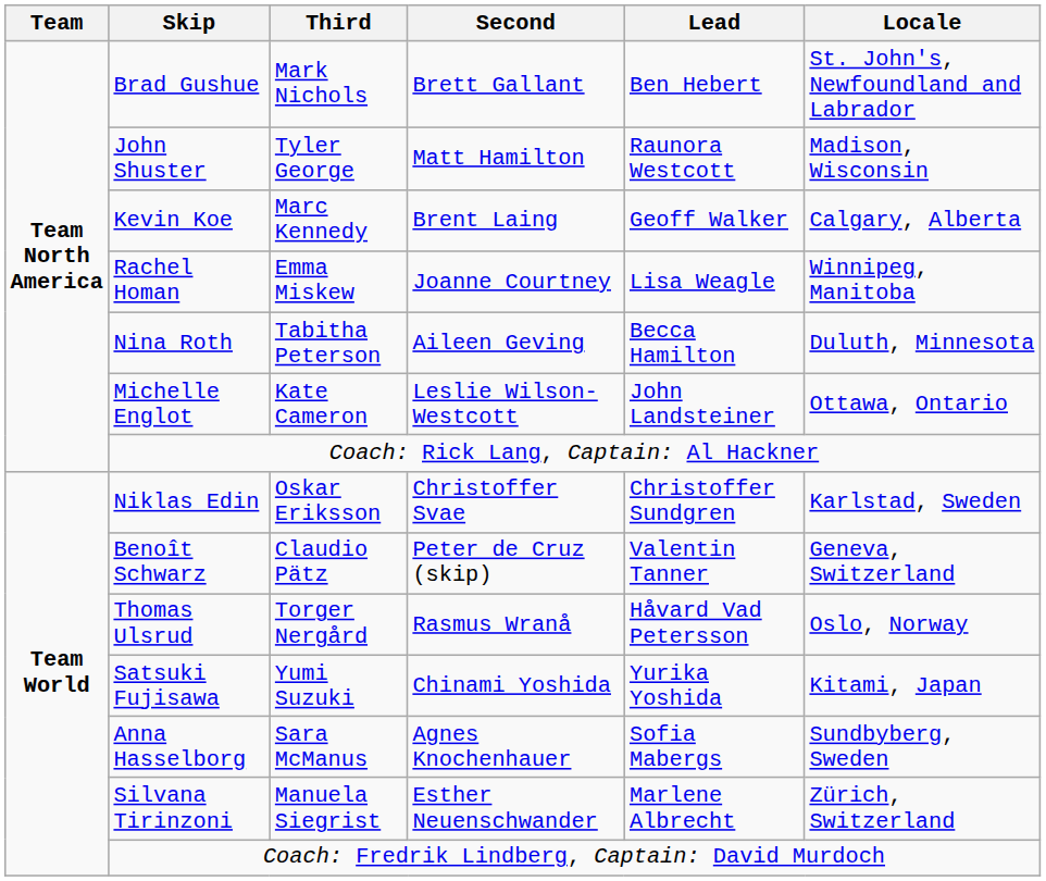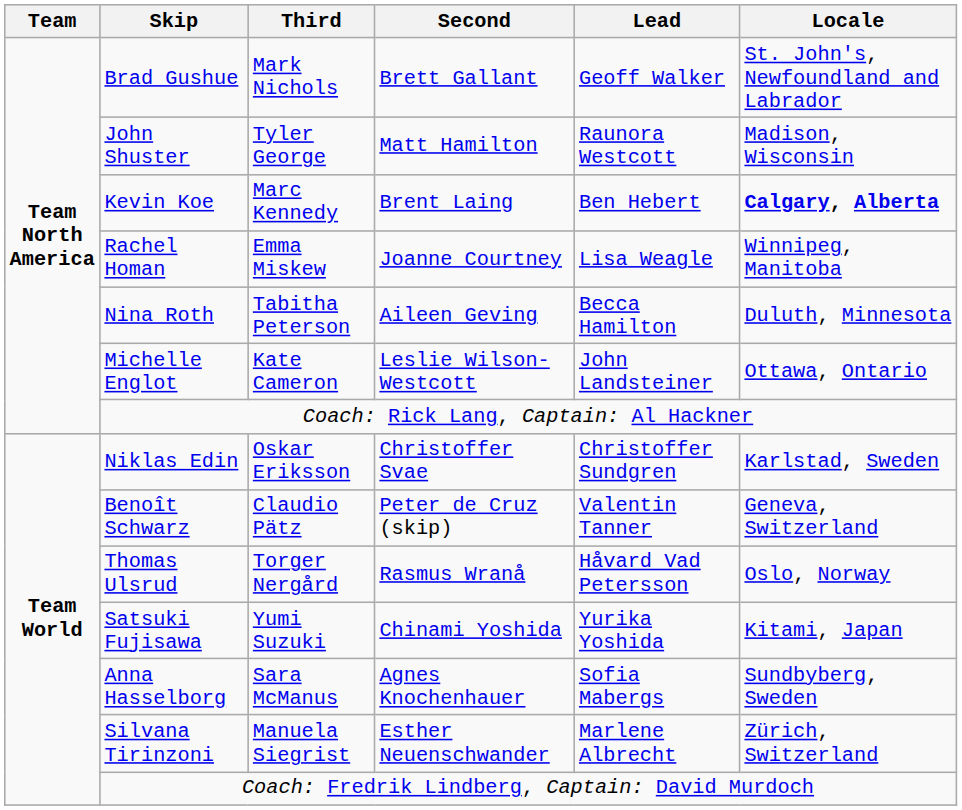Brad Gushue | Lead: Ben Hebert -> Geoff Walker
Kevin Koe | Lead: Geoff Walker -> Ben Hebert
Kevin Koe | Locale: normal -> bold
